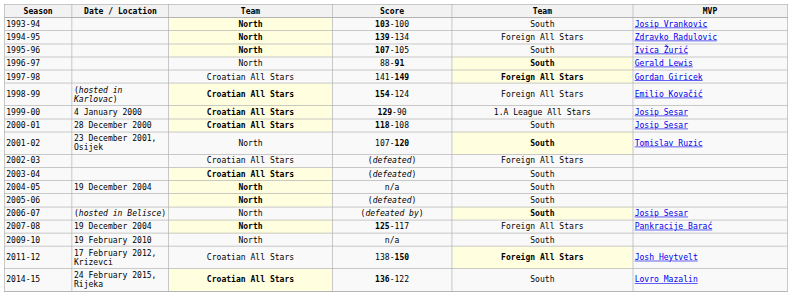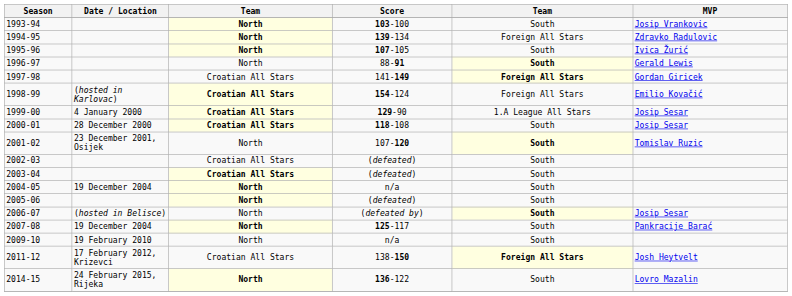2002-03 | column 5: Foreign All Stars -> South
2007-08 | column 5: Foreign All Stars -> South
2014-15 | column 3: Croatian All Stars -> North
